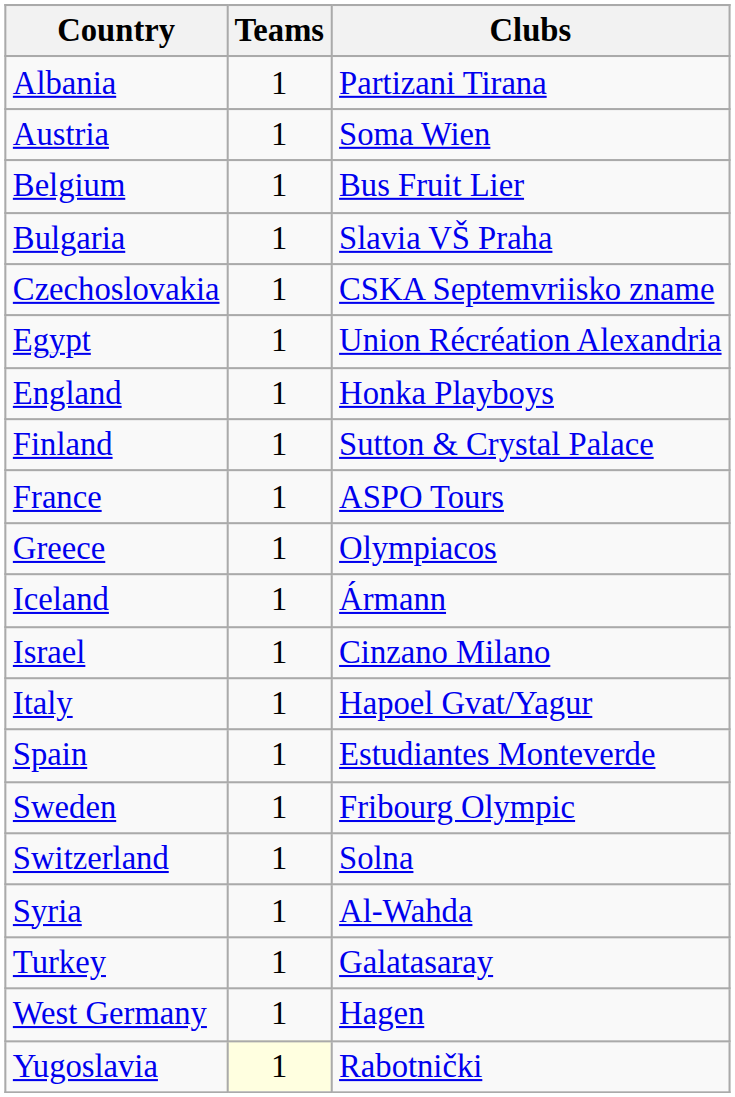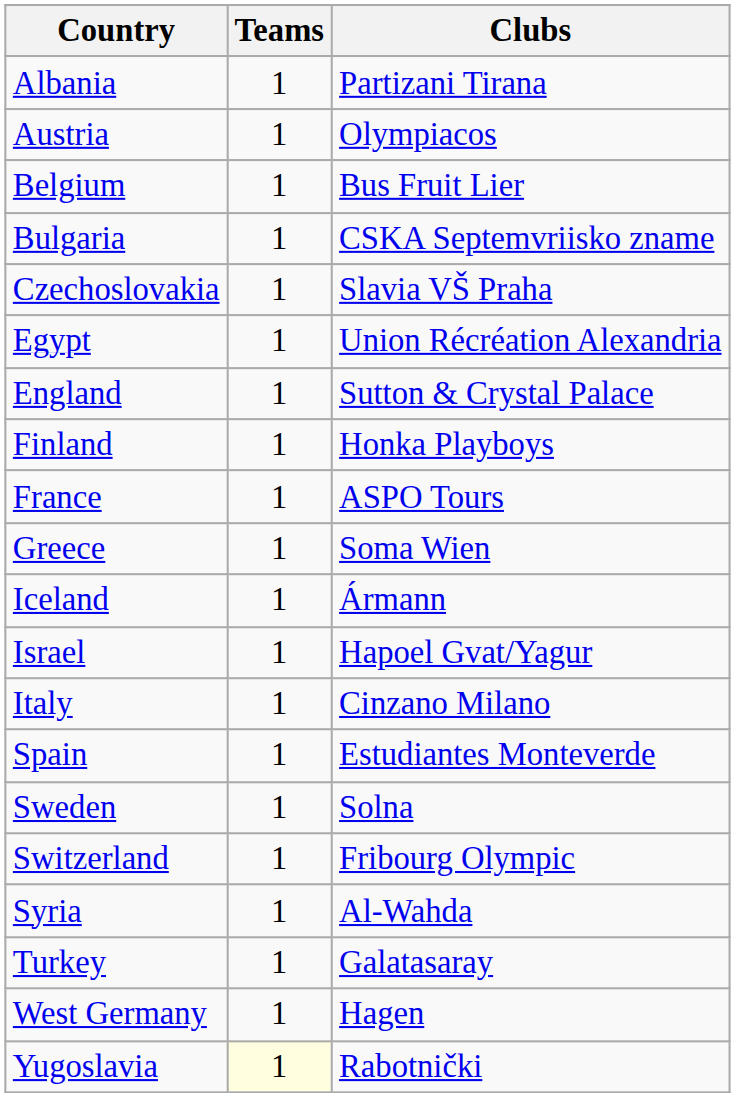Austria | column 3: Soma Wien -> Olympiacos
Bulgaria | column 3: Slavia VŠ Praha -> CSKA Septemvriisko zname
Czechoslovakia | column 3: CSKA Septemvriisko zname -> Slavia VŠ Praha
England | column 3: Honka Playboys -> Sutton & Crystal Palace
Finland | column 3: Sutton & Crystal Palace -> Honka Playboys
Greece | column 3: Olympiacos -> Soma Wien
Israel | column 3: Cinzano Milano -> Hapoel Gvat/Yagur
Italy | column 3: Hapoel Gvat/Yagur -> Cinzano Milano
Sweden | column 3: Fribourg Olympic -> Solna
Switzerland | column 3: Solna -> Fribourg Olympic
